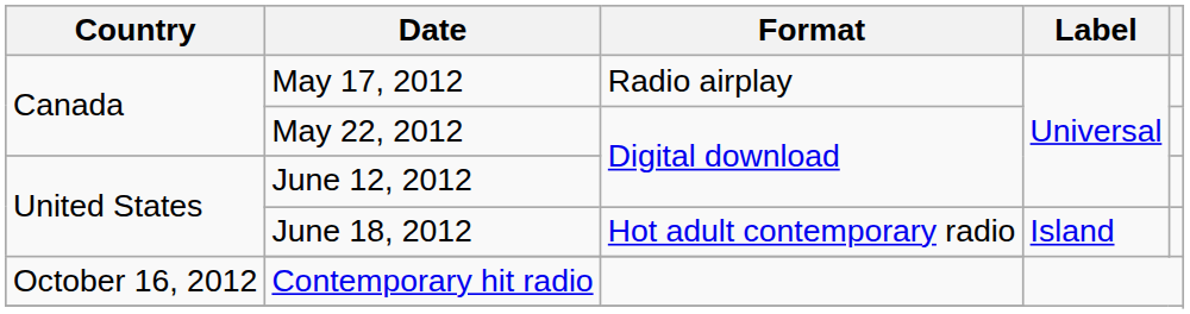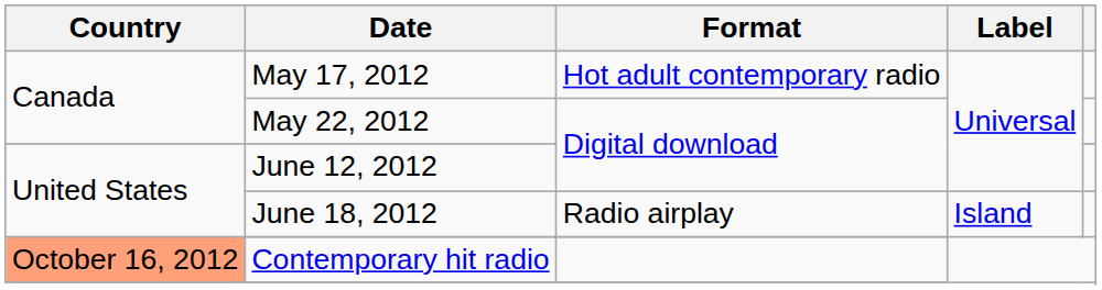May 17, 2012 | Format: Radio airplay -> Hot adult contemporary radio
June 18, 2012 | Format: Hot adult contemporary radio -> Radio airplay
Contemporary hit radio | Country: no background -> lightsalmon background
